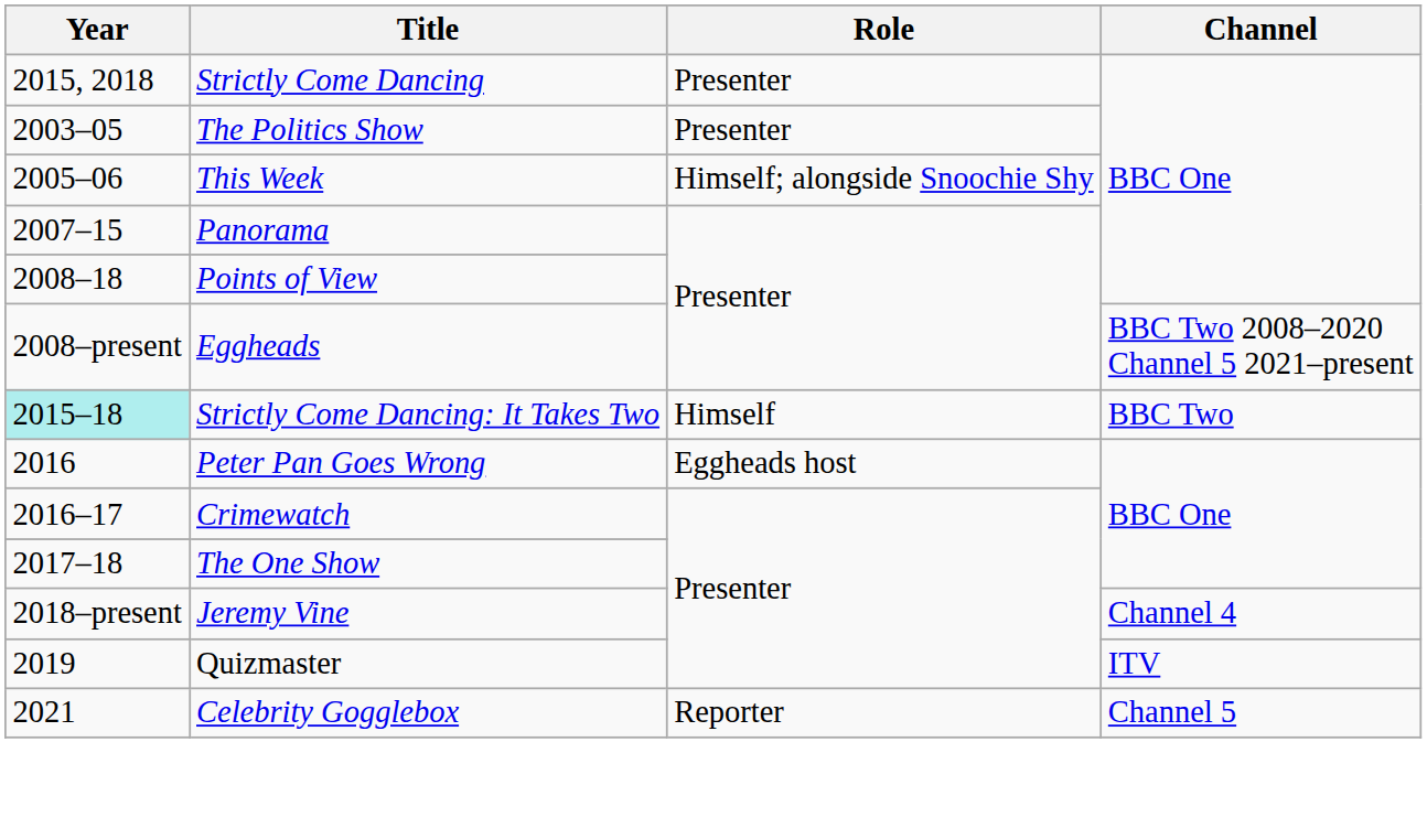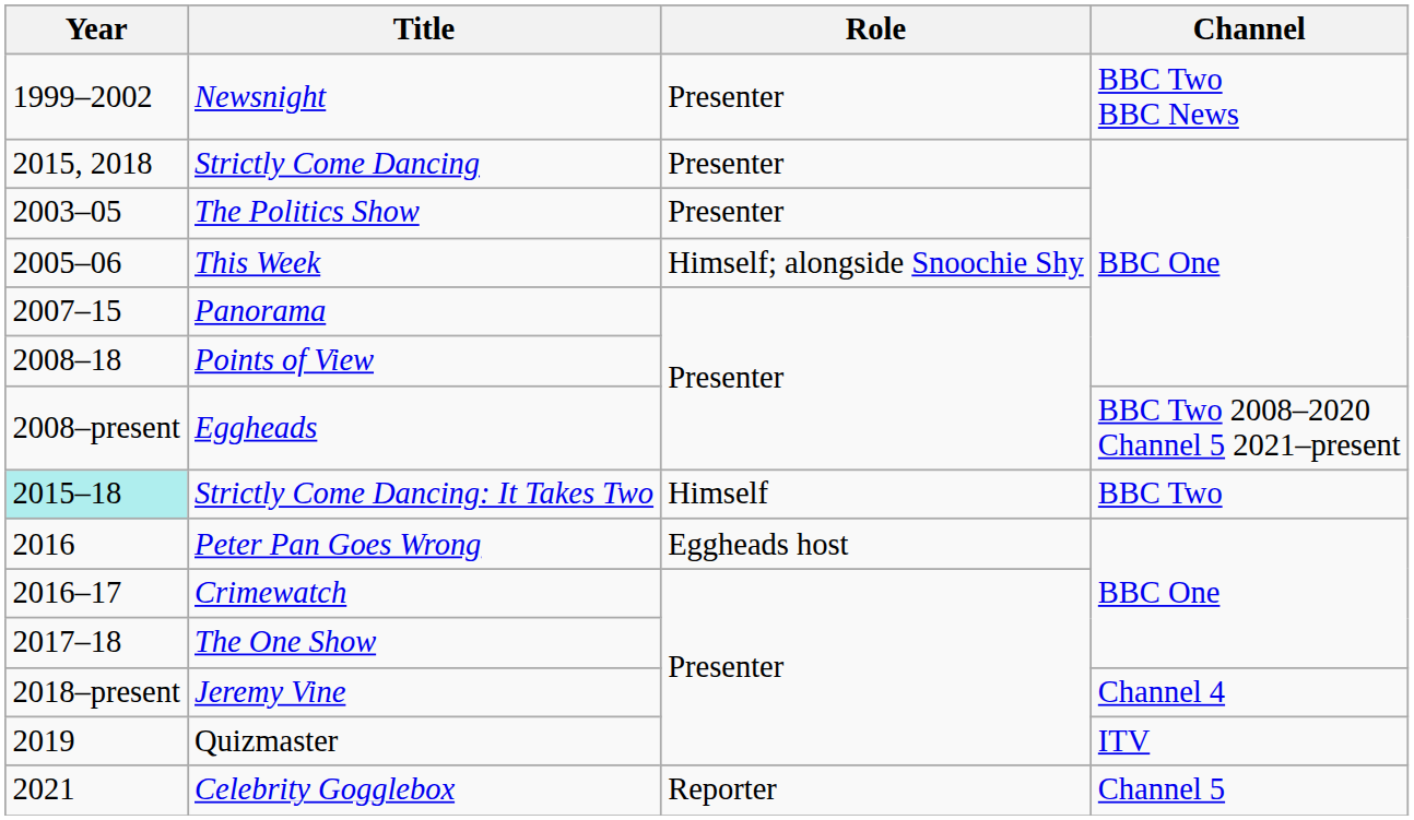+ row: 1999–2002 | Newsnight | Presenter | BBC Two BBC News
